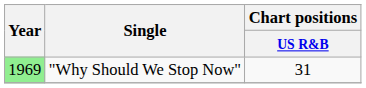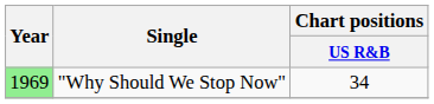"Why Should We Stop Now" | Chart positions / US R&B: 31 -> 34
